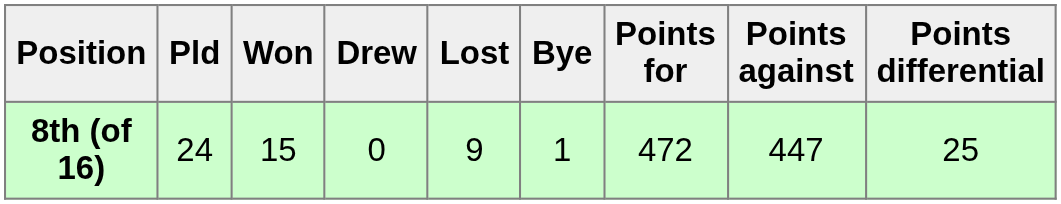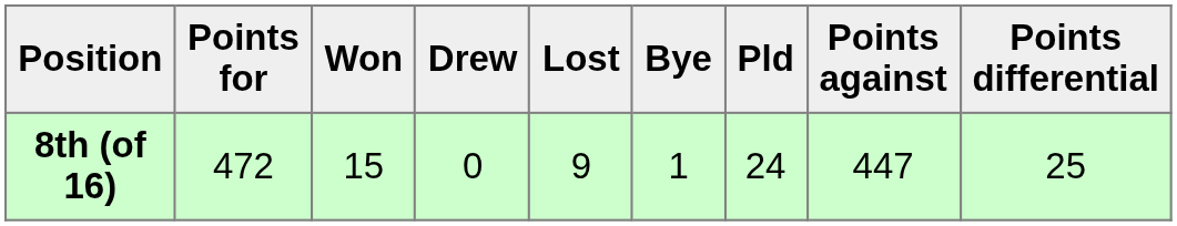columns swapped: Pld <-> Points for
